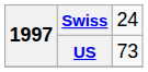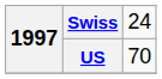US | column 3: 73 -> 70
